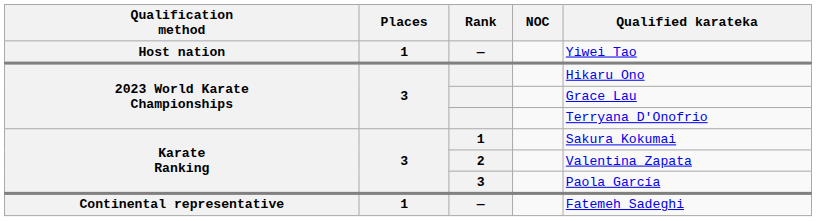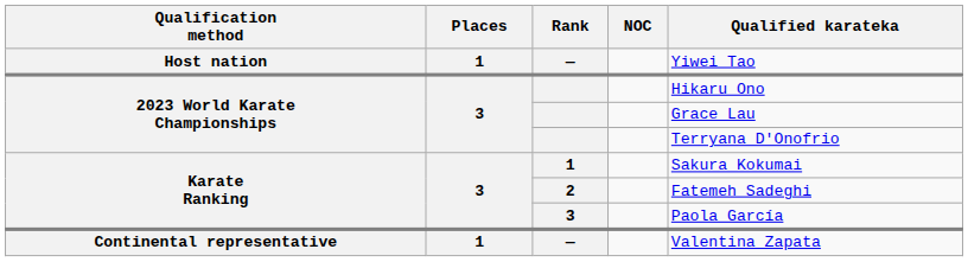2 | Qualified karateka: Valentina Zapata -> Fatemeh Sadeghi
Continental representative / — | Qualified karateka: Fatemeh Sadeghi -> Valentina Zapata
